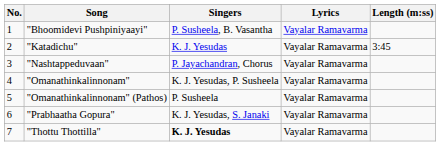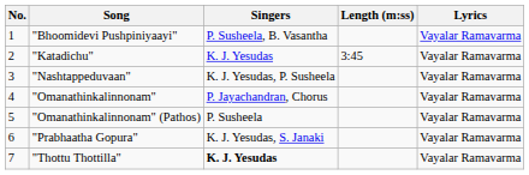columns swapped: Lyrics <-> Length (m:ss)
"Nashtappeduvaan" | Singers: P. Jayachandran, Chorus -> K. J. Yesudas, P. Susheela
"Omanathinkalinnonam" | Singers: K. J. Yesudas, P. Susheela -> P. Jayachandran, Chorus
